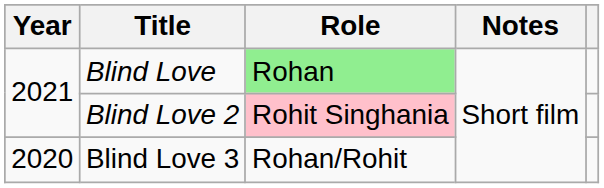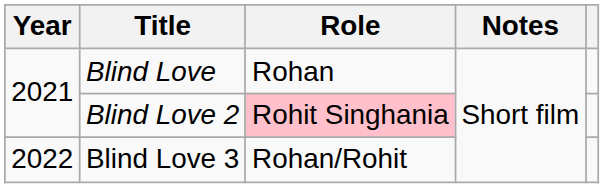Blind Love | Role: lightgreen background -> no background
Blind Love 3 | Year: 2020 -> 2022
